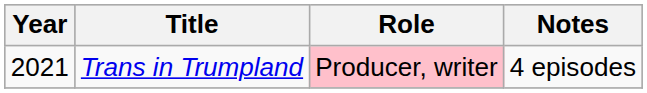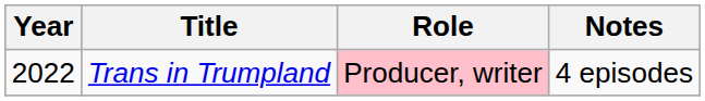Trans in Trumpland | Year: 2021 -> 2022
